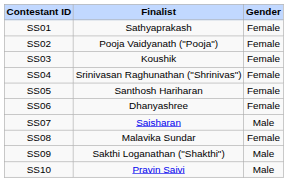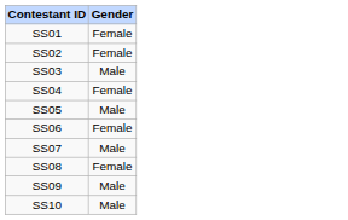- column: Finalist | Sathyaprakash | Pooja Vaidyanath ("Pooja") | Koushik | Srinivasan Raghunathan ("Shrinivas") | Santhosh Hariharan | Dhanyashree | Saisharan | Malavika Sundar | Sakthi Loganathan ("Shakthi") | Pravin Saivi
SS03 | Gender: Female -> Male
SS05 | Gender: Female -> Male
